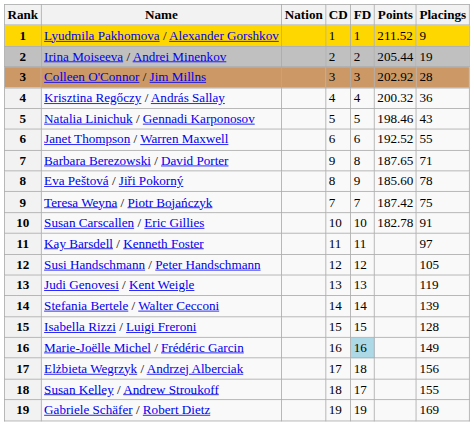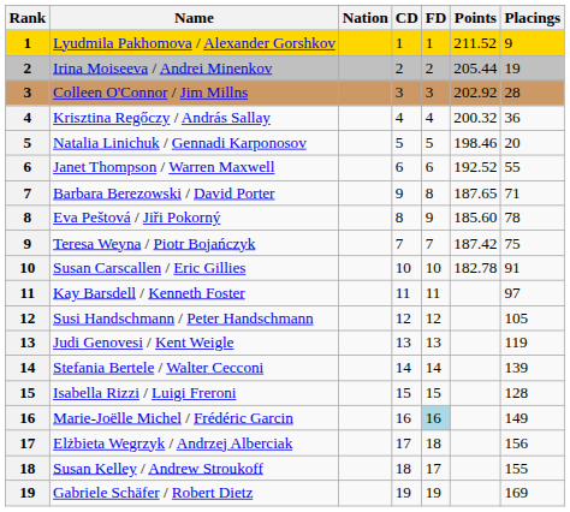Natalia Linichuk / Gennadi Karponosov | Placings: 43 -> 20
